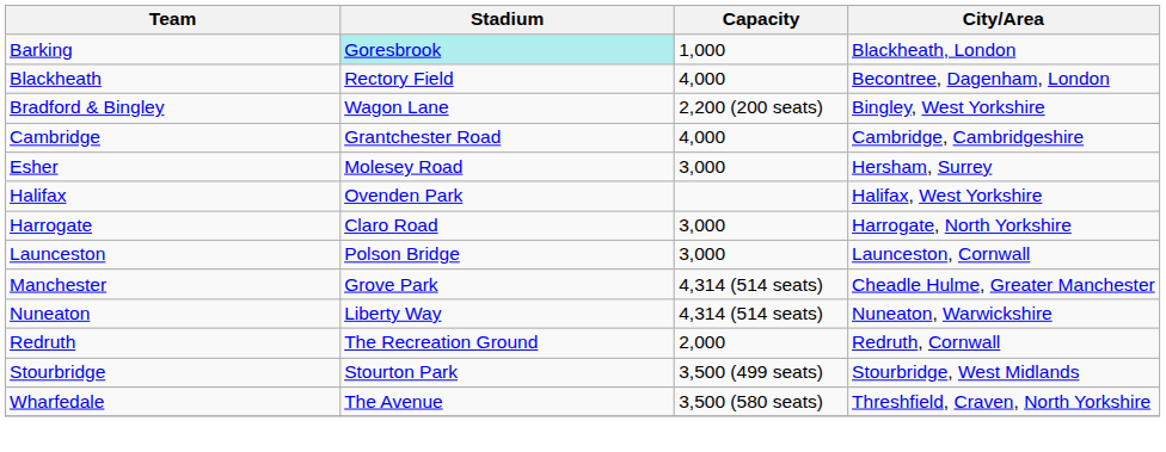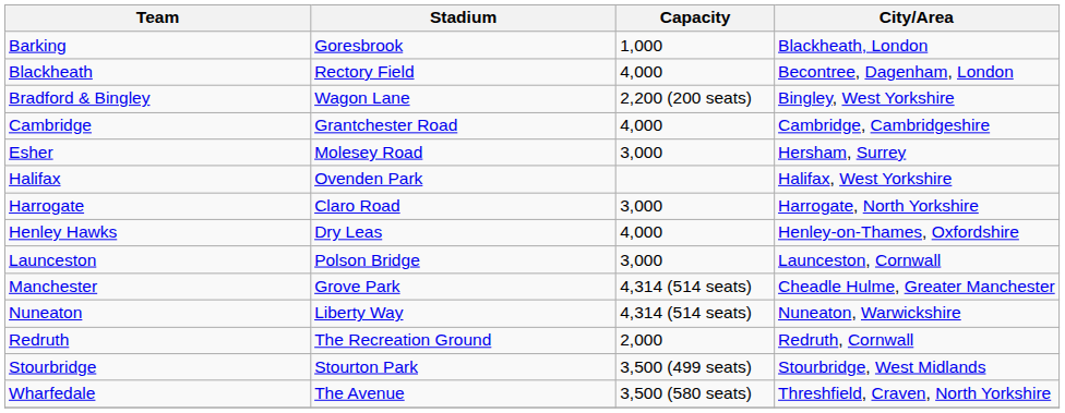Barking | Stadium: paleturquoise background -> no background
+ row: Henley Hawks | Dry Leas | 4,000 | Henley-on-Thames, Oxfordshire
